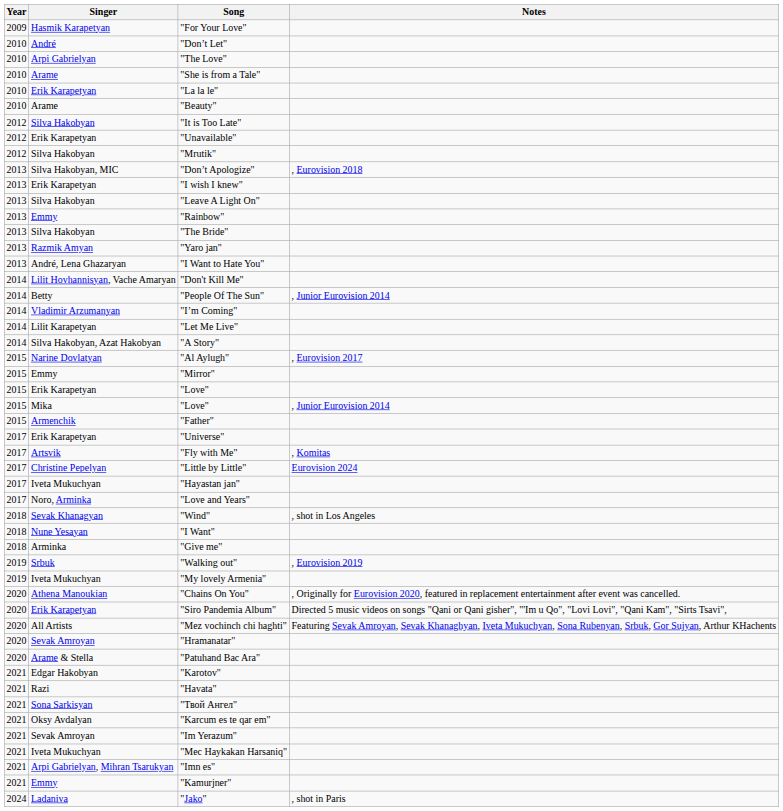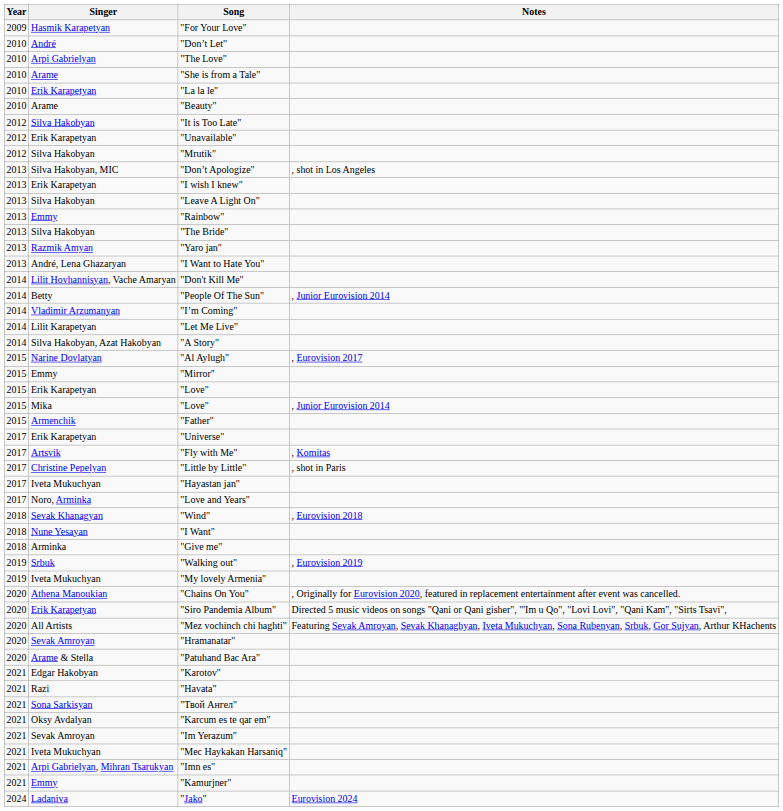"Don’t Apologize" | Notes: , Eurovision 2018 -> , shot in Los Angeles
"Little by Little" | Notes: Eurovision 2024 -> , shot in Paris
"Wind" | Notes: , shot in Los Angeles -> , Eurovision 2018
"Jako" | Notes: , shot in Paris -> Eurovision 2024
